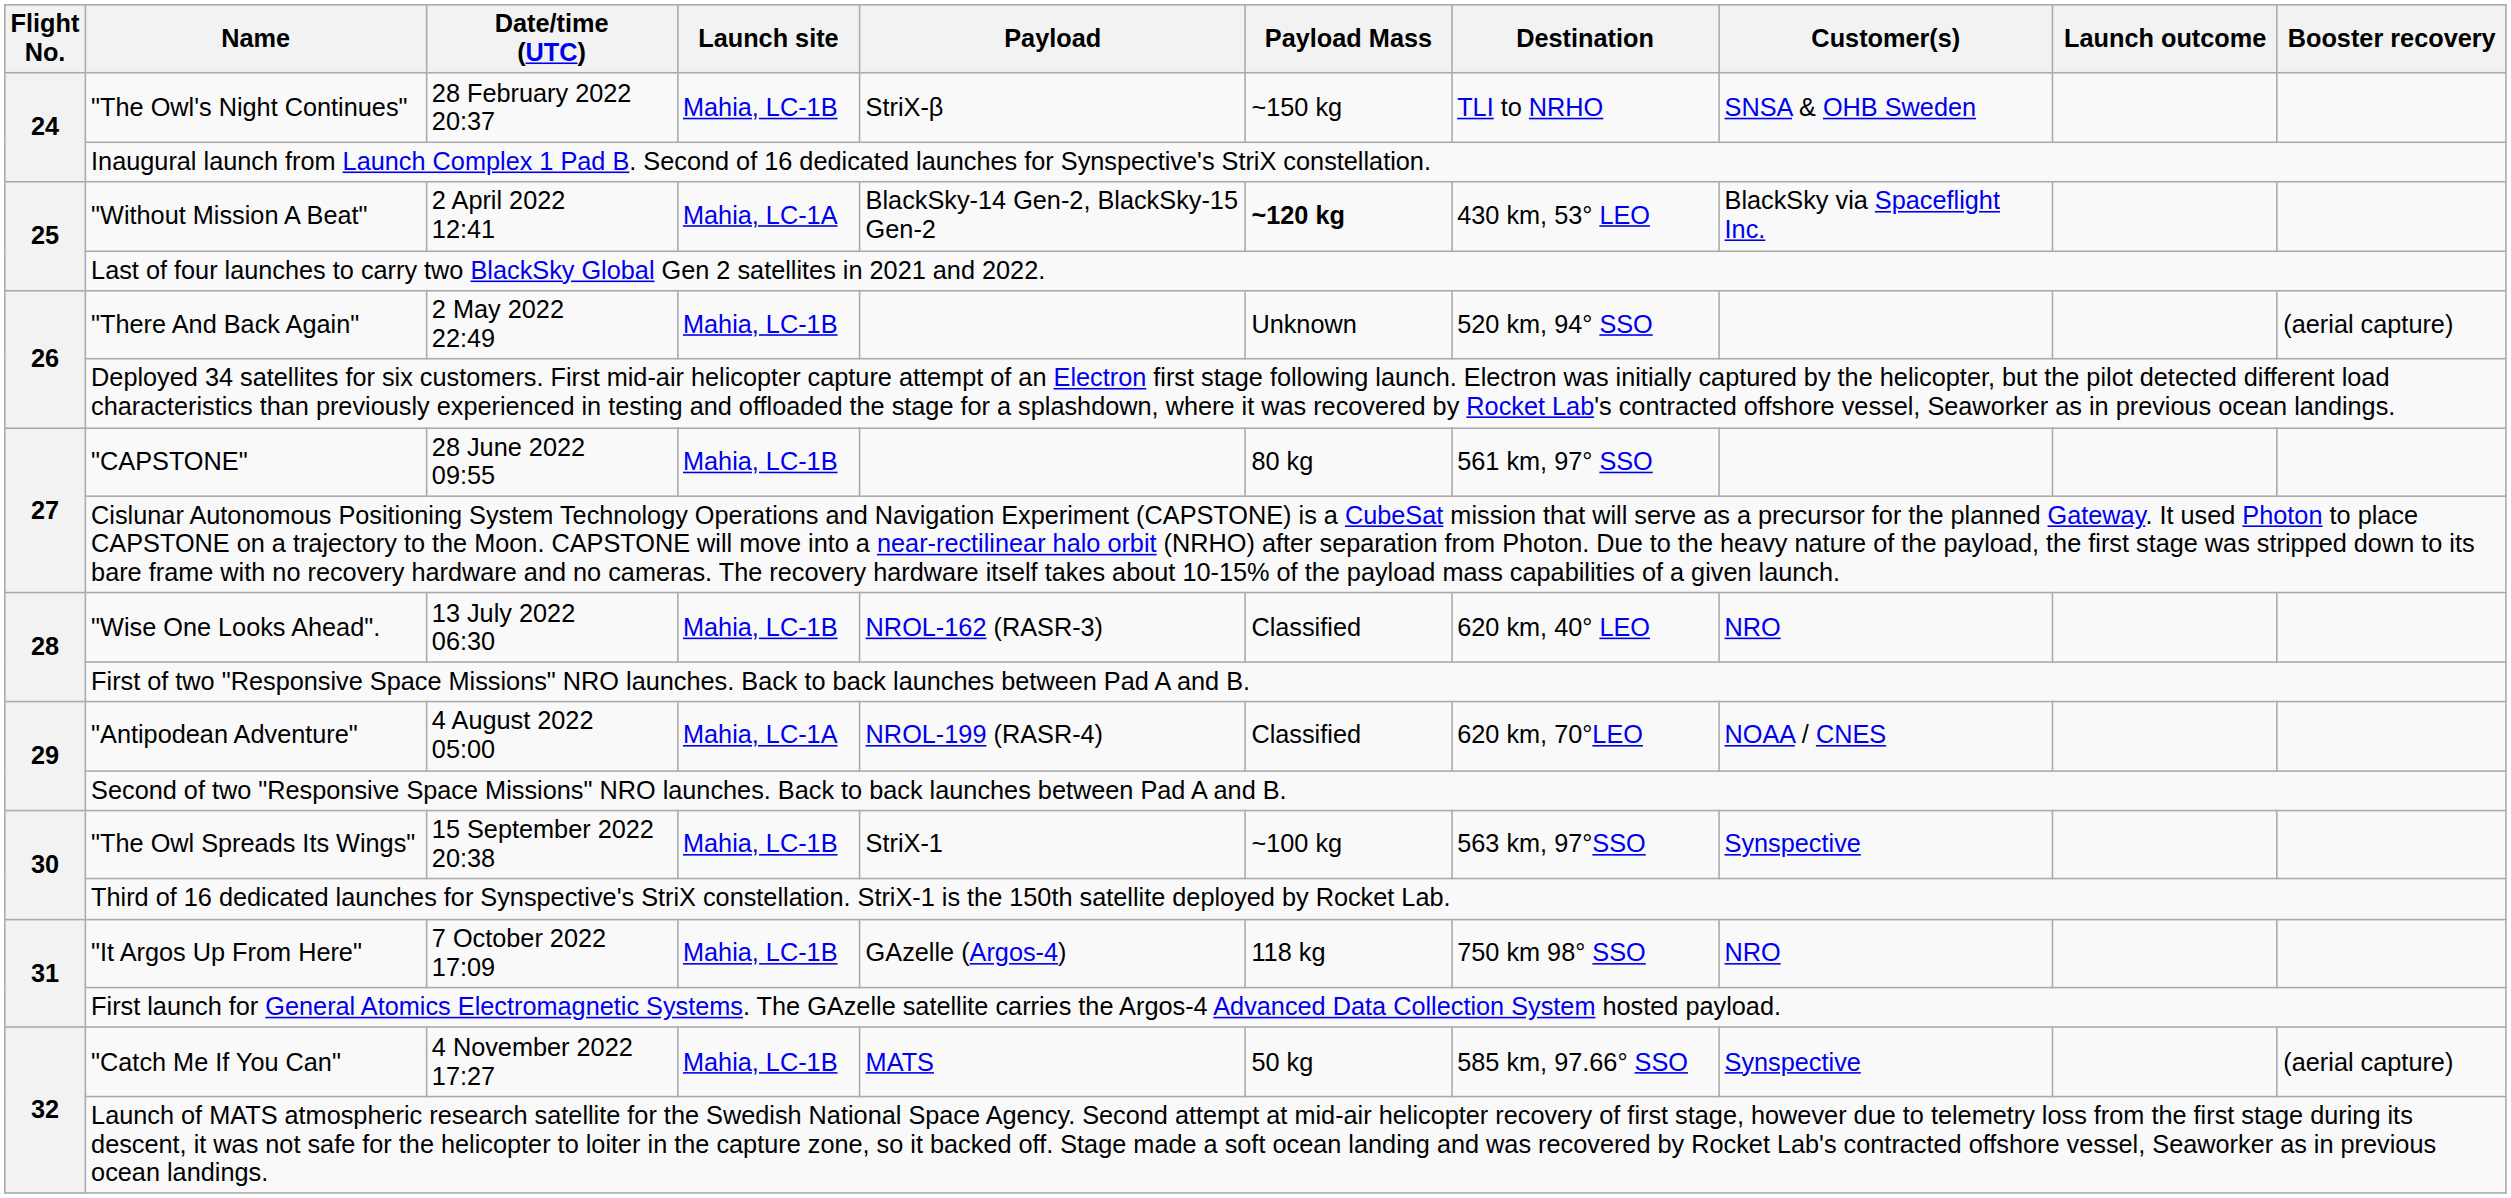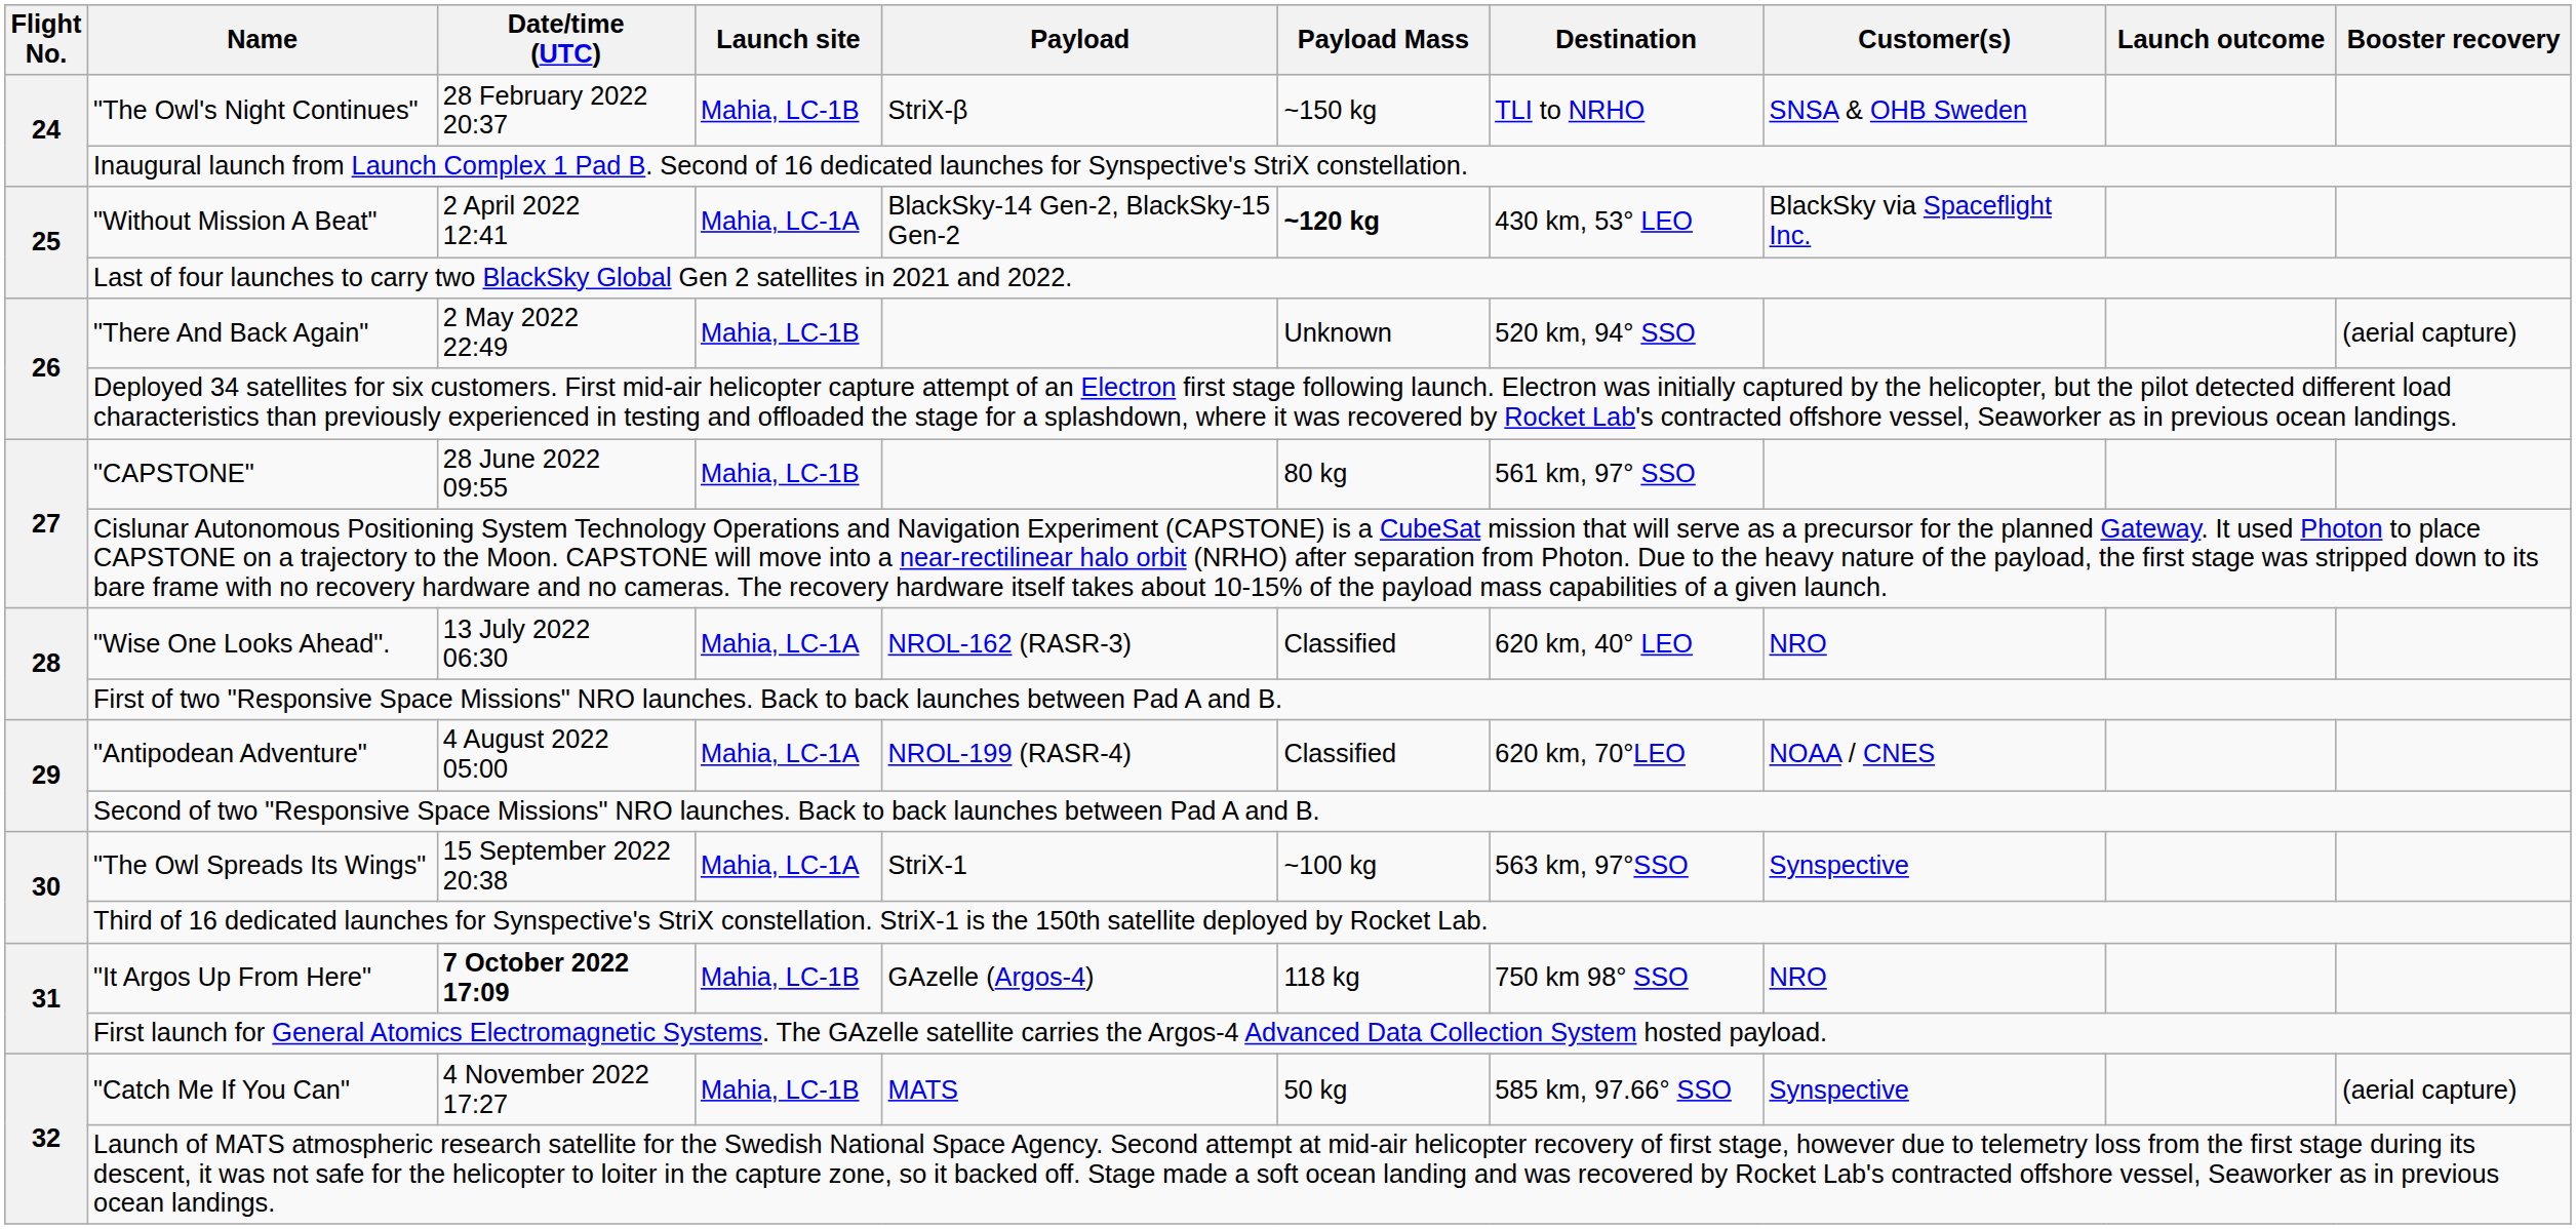"Wise One Looks Ahead". | Launch site: Mahia, LC-1B -> Mahia, LC-1A
"The Owl Spreads Its Wings" | Launch site: Mahia, LC-1B -> Mahia, LC-1A
"It Argos Up From Here" | Date/time (UTC): normal -> bold
